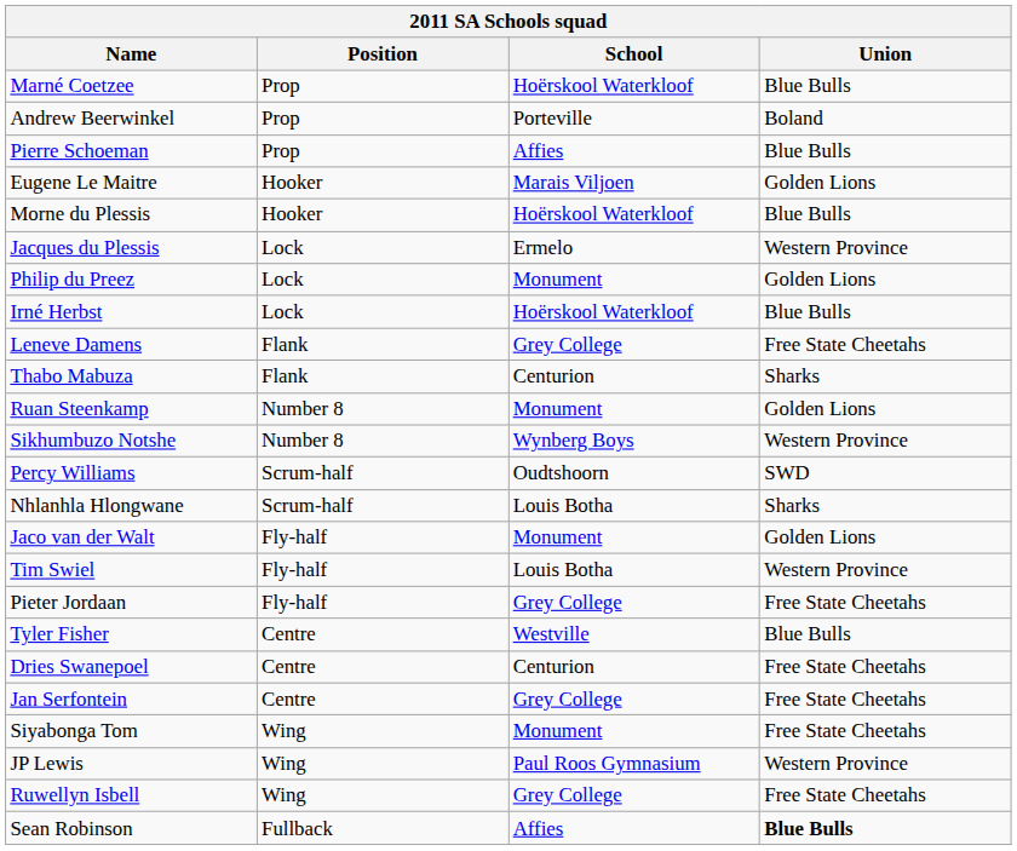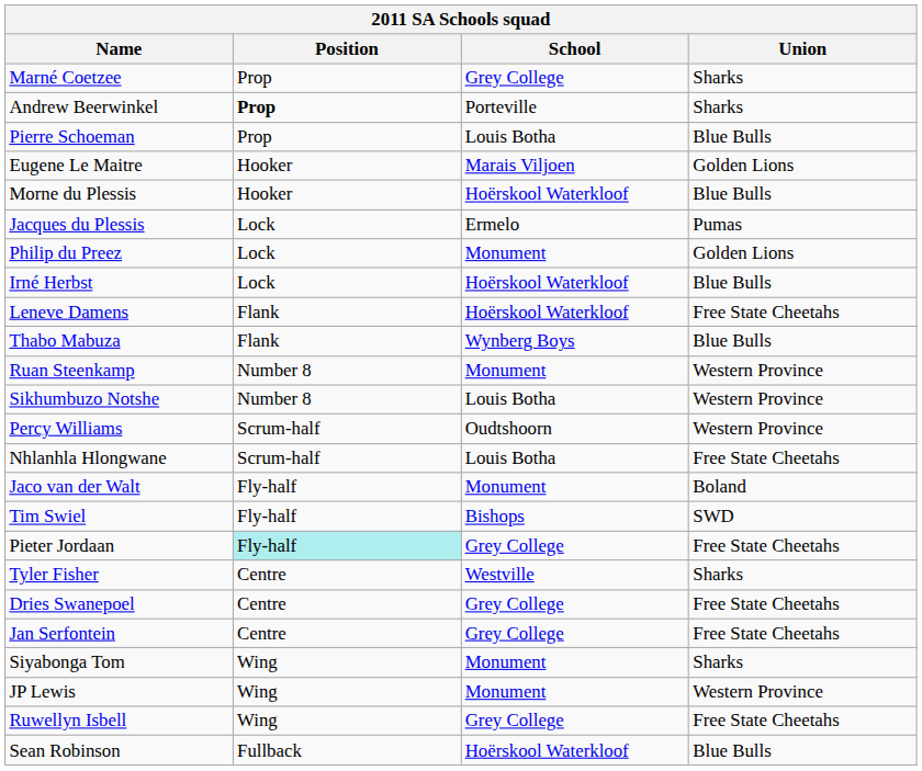Marné Coetzee | School: Hoërskool Waterkloof -> Grey College
Marné Coetzee | Union: Blue Bulls -> Sharks
Andrew Beerwinkel | Position: normal -> bold
Andrew Beerwinkel | Union: Boland -> Sharks
Pierre Schoeman | School: Affies -> Louis Botha
Jacques du Plessis | Union: Western Province -> Pumas
Leneve Damens | School: Grey College -> Hoërskool Waterkloof
Thabo Mabuza | School: Centurion -> Wynberg Boys
Thabo Mabuza | Union: Sharks -> Blue Bulls
Ruan Steenkamp | Union: Golden Lions -> Western Province
Sikhumbuzo Notshe | School: Wynberg Boys -> Louis Botha
Percy Williams | Union: SWD -> Western Province
Nhlanhla Hlongwane | Union: Sharks -> Free State Cheetahs
Jaco van der Walt | Union: Golden Lions -> Boland
Tim Swiel | School: Louis Botha -> Bishops
Tim Swiel | Union: Western Province -> SWD
Pieter Jordaan | Position: no background -> paleturquoise background
Tyler Fisher | Union: Blue Bulls -> Sharks
Dries Swanepoel | School: Centurion -> Grey College
Siyabonga Tom | Union: Free State Cheetahs -> Sharks
JP Lewis | School: Paul Roos Gymnasium -> Monument
Sean Robinson | School: Affies -> Hoërskool Waterkloof
Sean Robinson | Union: bold -> normal
